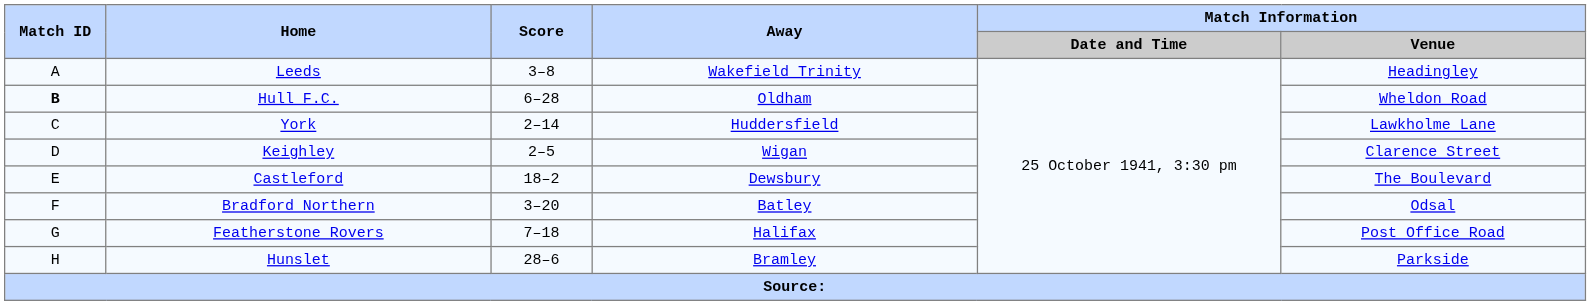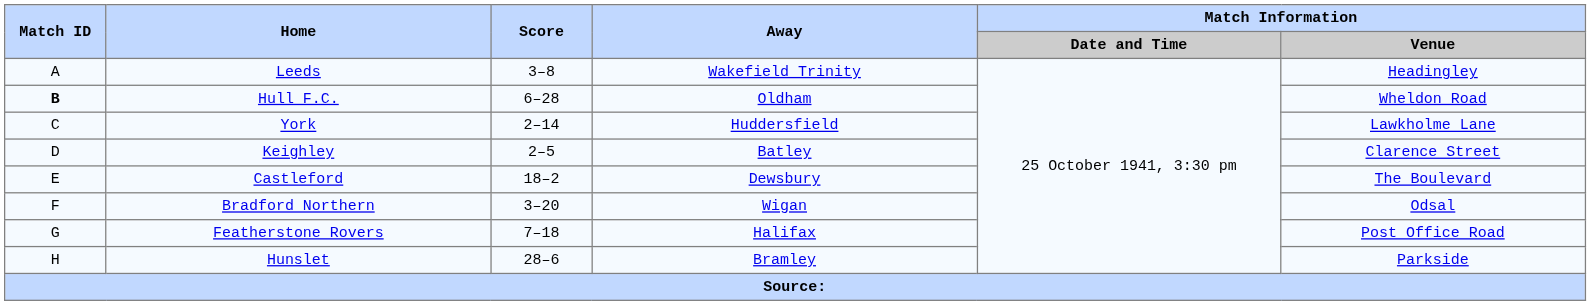Keighley | Away: Wigan -> Batley
Bradford Northern | Away: Batley -> Wigan
